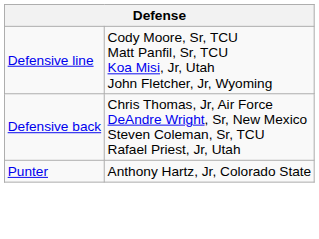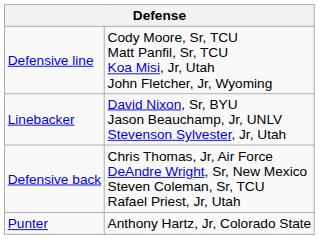+ row: Linebacker | David Nixon, Sr, BYU Jason Beauchamp, Jr, UNLV Stevenson Sylvester, Jr, Utah
